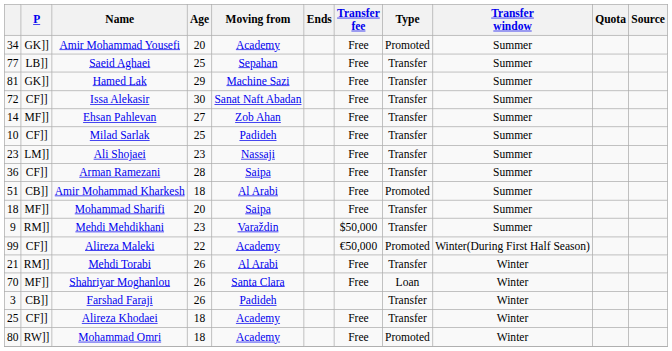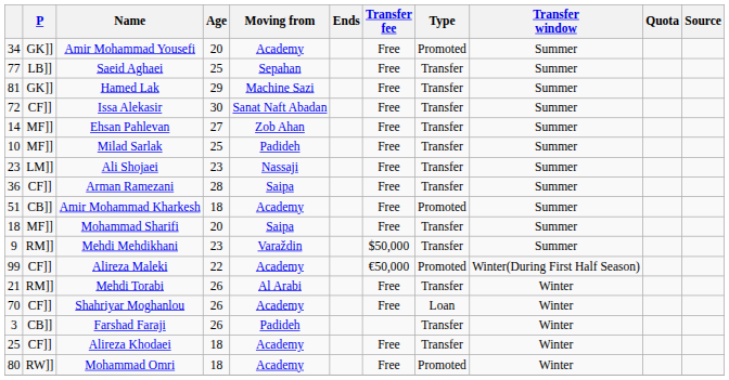Milad Sarlak | P: CF]] -> MF]]
Amir Mohammad Kharkesh | Moving from: Al Arabi -> Academy
Shahriyar Moghanlou | P: MF]] -> CF]]
Shahriyar Moghanlou | Moving from: Santa Clara -> Academy
